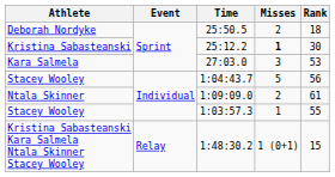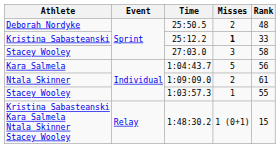25:50.5 | Rank: 18 -> 48
25:12.2 | Rank: 30 -> 33
27:03.0 | Athlete: Kara Salmela -> Stacey Wooley
27:03.0 | Rank: 53 -> 58
1:04:43.7 | Athlete: Stacey Wooley -> Kara Salmela
